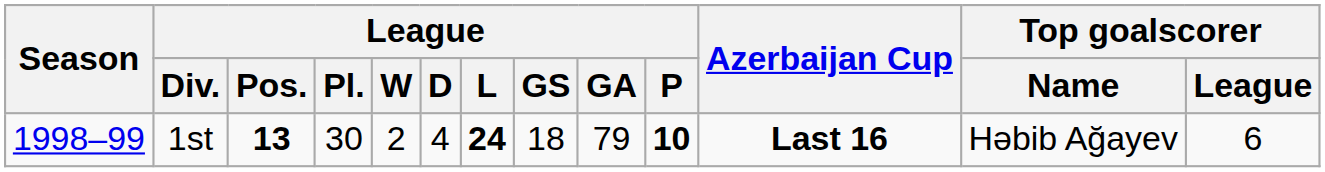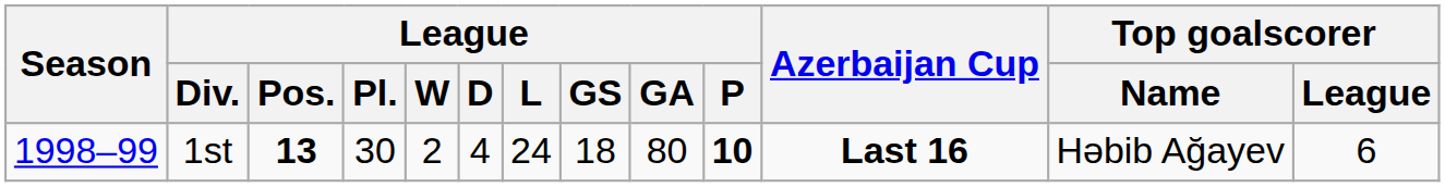1st | League / L: bold -> normal
1st | League / GA: 79 -> 80
